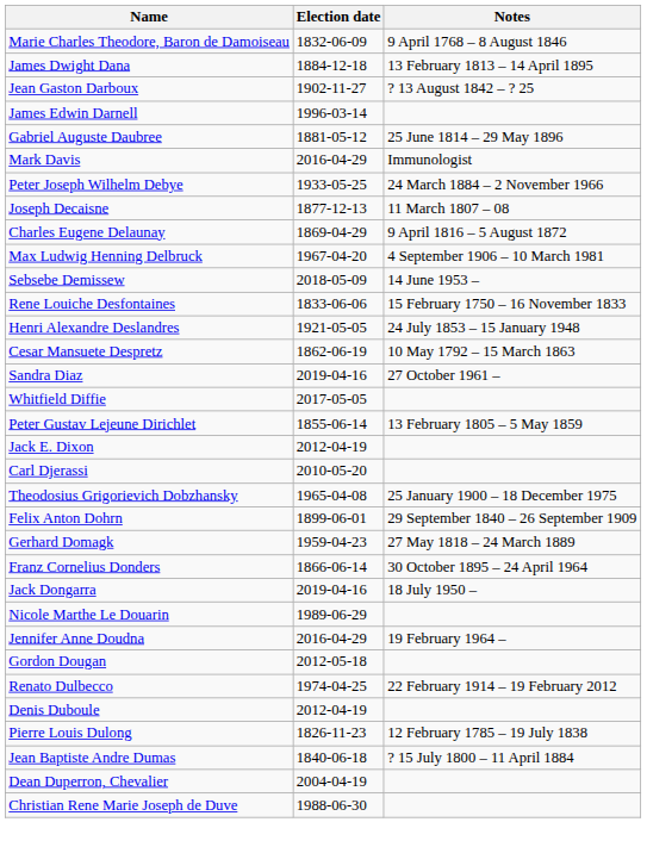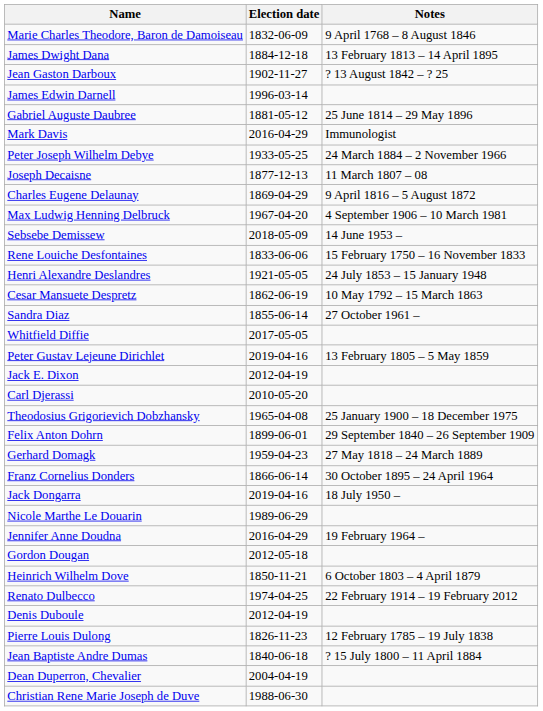Sandra Diaz | Election date: 2019-04-16 -> 1855-06-14
Peter Gustav Lejeune Dirichlet | Election date: 1855-06-14 -> 2019-04-16
+ row: Heinrich Wilhelm Dove | 1850-11-21 | 6 October 1803 – 4 April 1879
